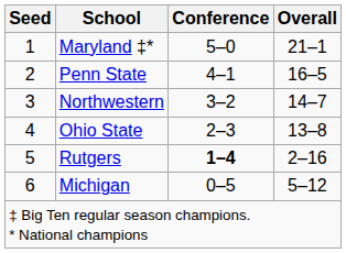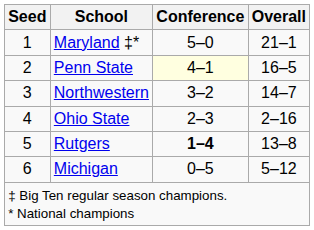Penn State | Conference: no background -> lightyellow background
Ohio State | Overall: 13–8 -> 2–16
Rutgers | Overall: 2–16 -> 13–8
